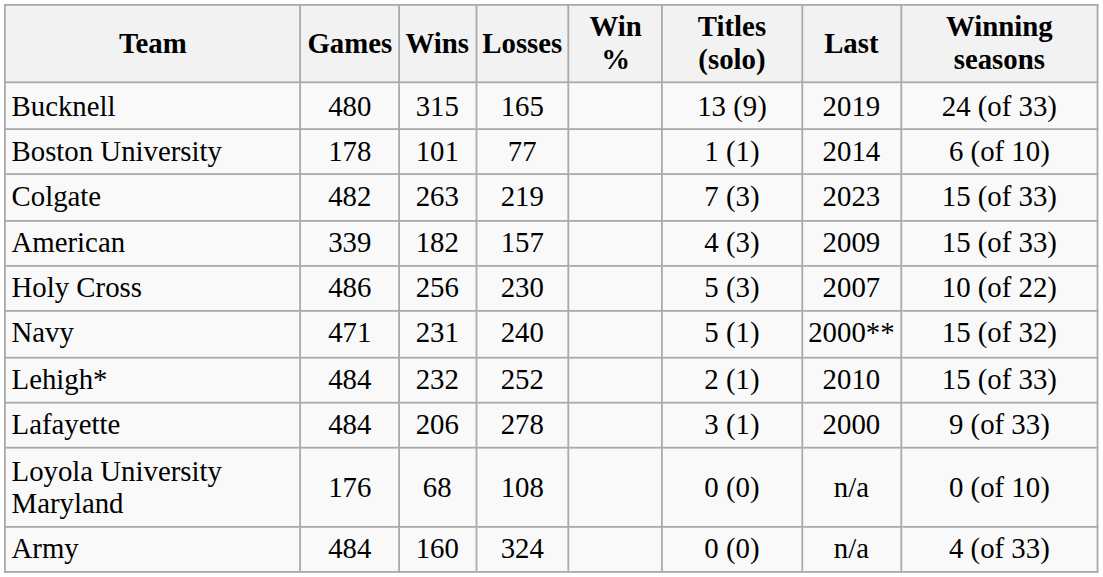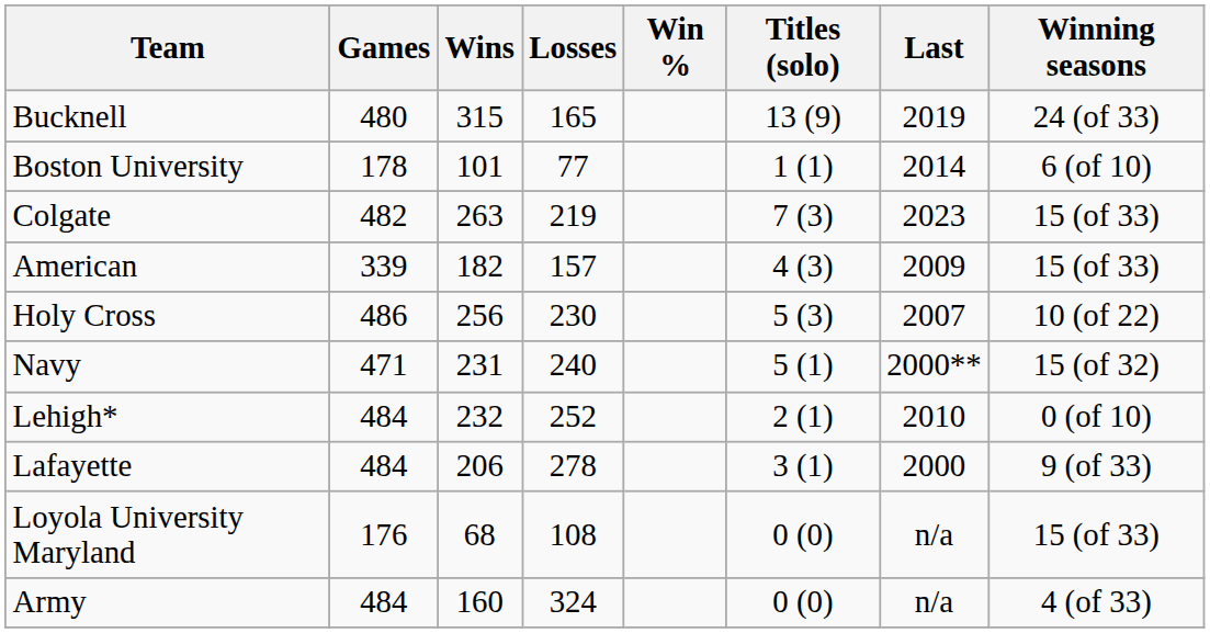Lehigh* | Winning seasons: 15 (of 33) -> 0 (of 10)
Loyola University Maryland | Winning seasons: 0 (of 10) -> 15 (of 33)
